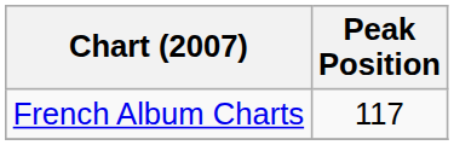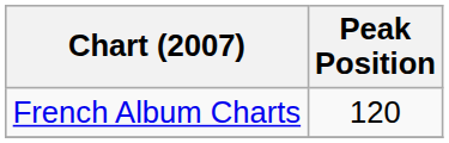French Album Charts | Peak Position: 117 -> 120
